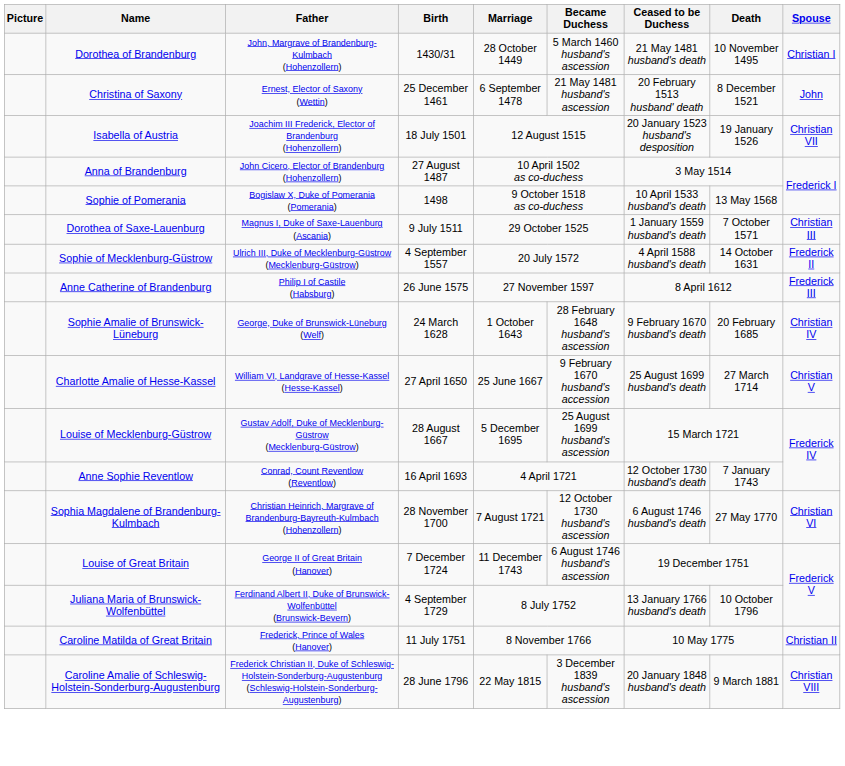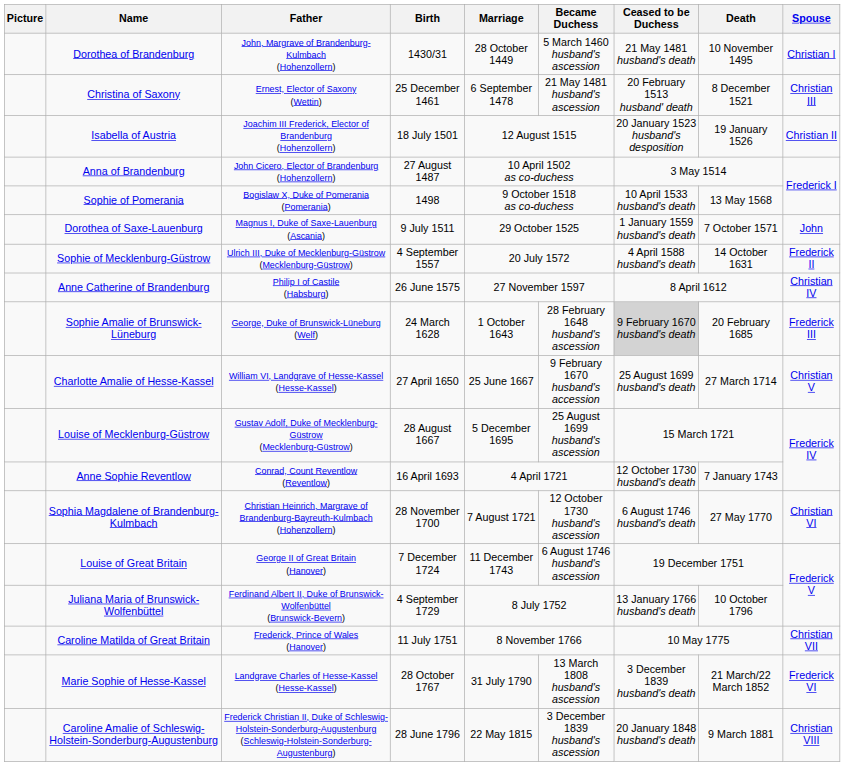Christina of Saxony | Spouse: John -> Christian III
Isabella of Austria | Spouse: Christian VII -> Christian II
Dorothea of Saxe-Lauenburg | Spouse: Christian III -> John
Anne Catherine of Brandenburg | Spouse: Frederick III -> Christian IV
Sophie Amalie of Brunswick-Lüneburg | Ceased to be Duchess: no background -> lightgrey background
Sophie Amalie of Brunswick-Lüneburg | Spouse: Christian IV -> Frederick III
Caroline Matilda of Great Britain | Spouse: Christian II -> Christian VII
+ row: Marie Sophie of Hesse-Kassel | Landgrave Charles of Hesse-Kassel (Hesse-Kassel) | 28 October 1767 | 31 July 1790 | 13 March 1808 husband's ascession | 3 December 1839 husband's death | 21 March/22 March 1852 | Frederick VI
